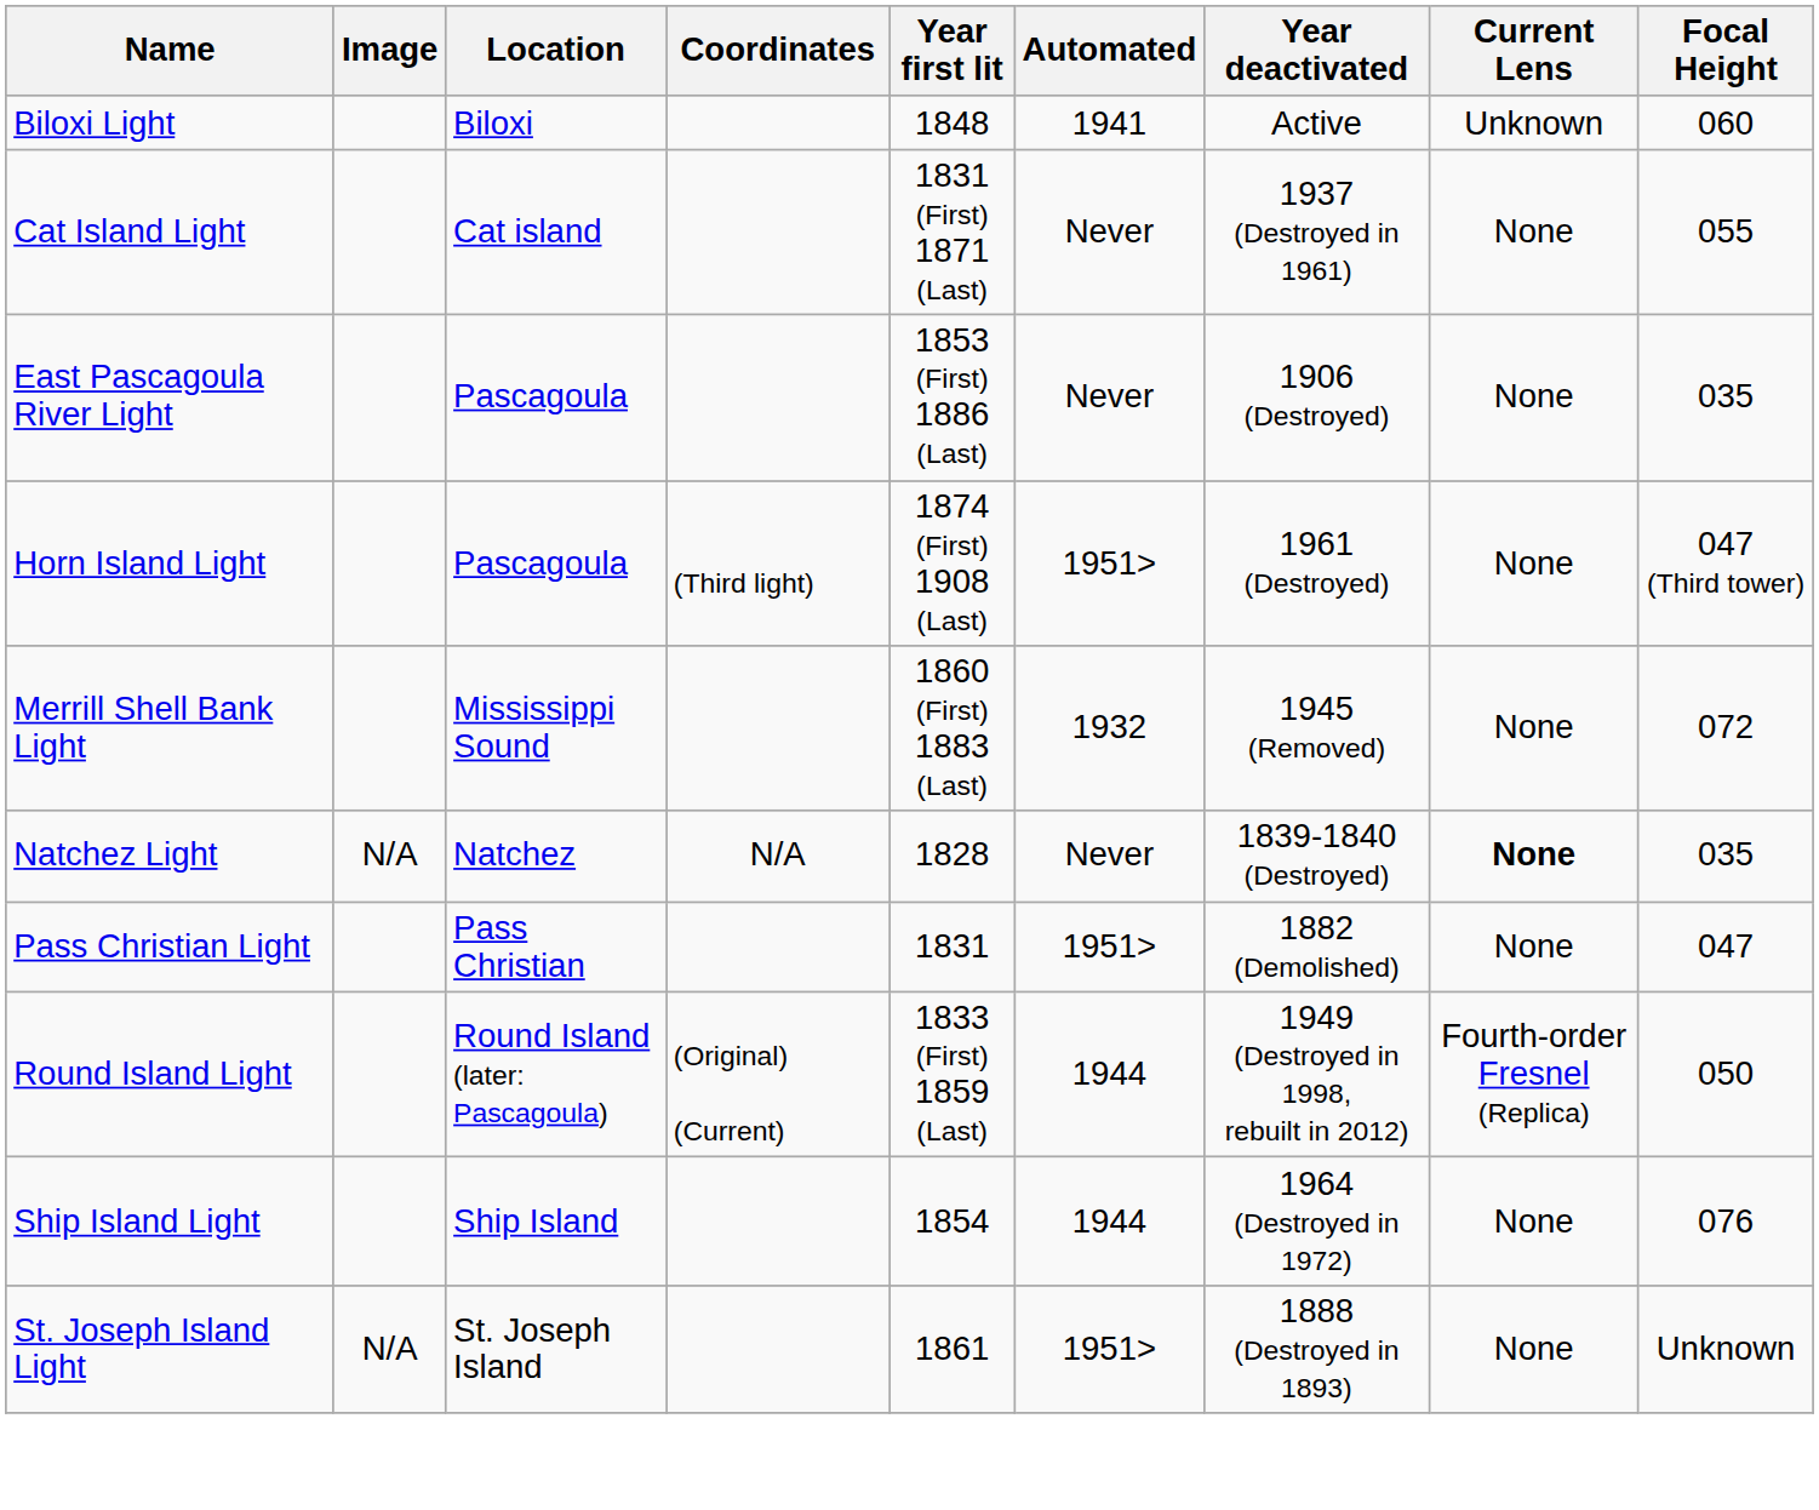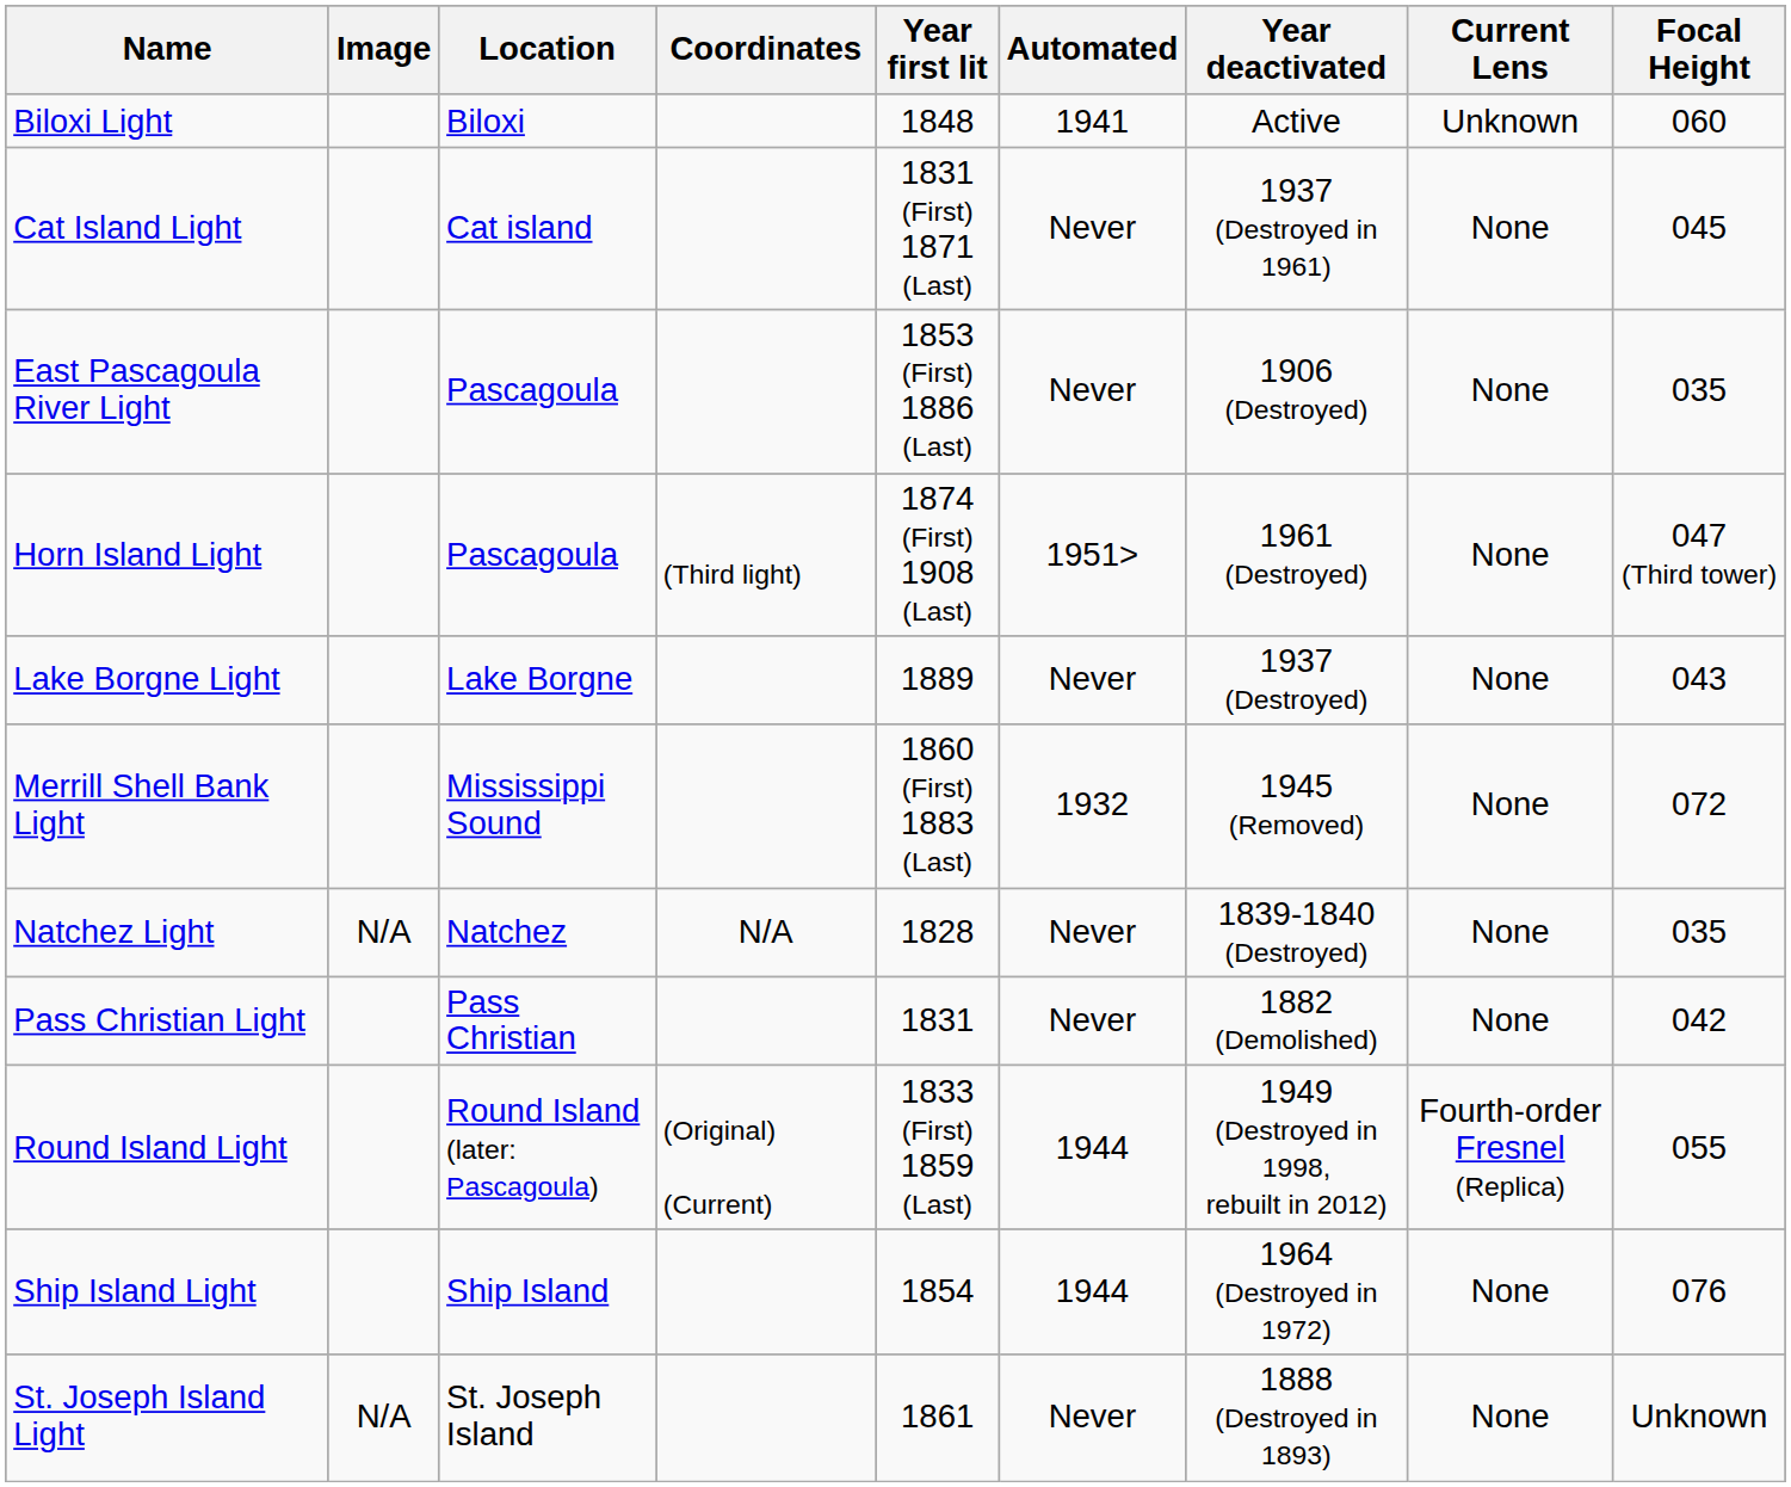Cat Island Light | Focal Height: 055 -> 045
+ row: Lake Borgne Light | Lake Borgne | 1889 | Never | 1937 (Destroyed) | None | 043
Natchez Light | Current Lens: bold -> normal
Pass Christian Light | Automated: 1951> -> Never
Pass Christian Light | Focal Height: 047 -> 042
Round Island Light | Focal Height: 050 -> 055
St. Joseph Island Light | Automated: 1951> -> Never
